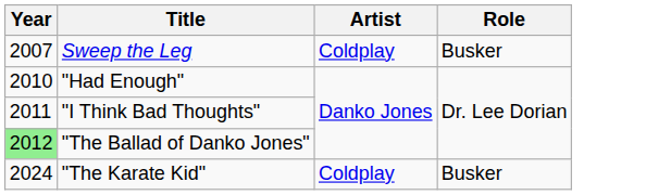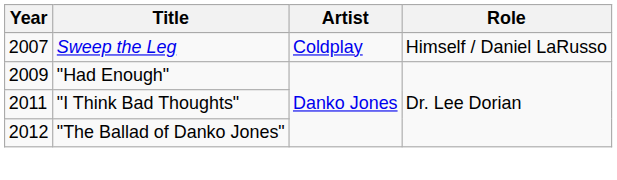Sweep the Leg | Role: Busker -> Himself / Daniel LaRusso
"Had Enough" | Year: 2010 -> 2009
"The Ballad of Danko Jones" | Year: lightgreen background -> no background
- row: 2024 | "The Karate Kid" | Coldplay | Busker
